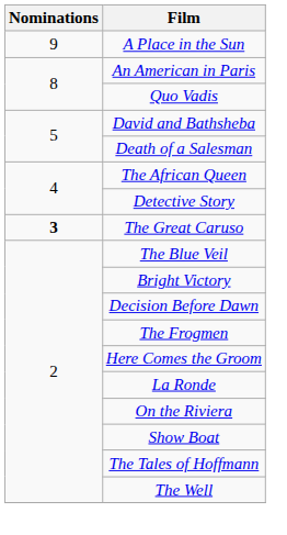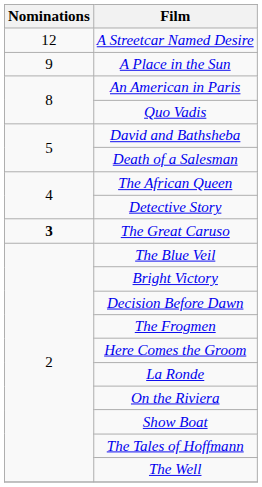+ row: 12 | A Streetcar Named Desire
